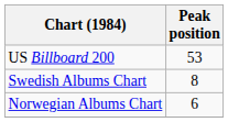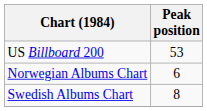rows swapped: Norwegian Albums Chart <-> Swedish Albums Chart
